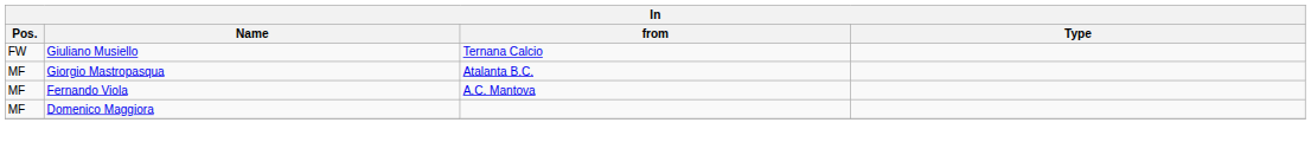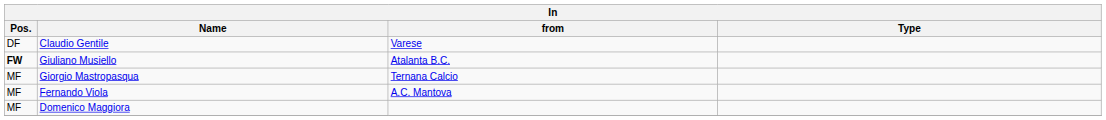+ row: DF | Claudio Gentile | Varese
Giuliano Musiello | Pos.: normal -> bold
Giuliano Musiello | from: Ternana Calcio -> Atalanta B.C.
Giorgio Mastropasqua | from: Atalanta B.C. -> Ternana Calcio
